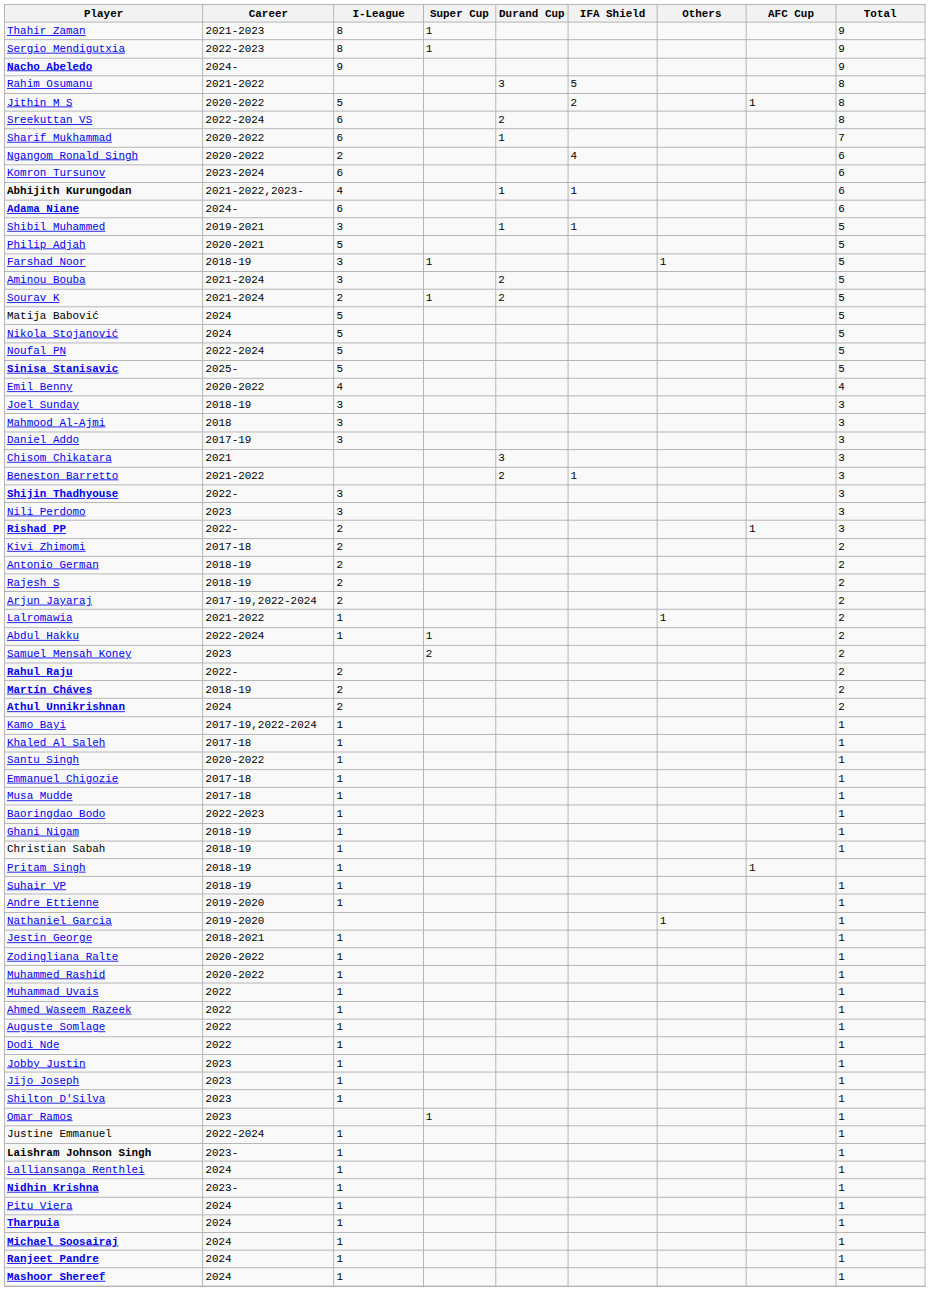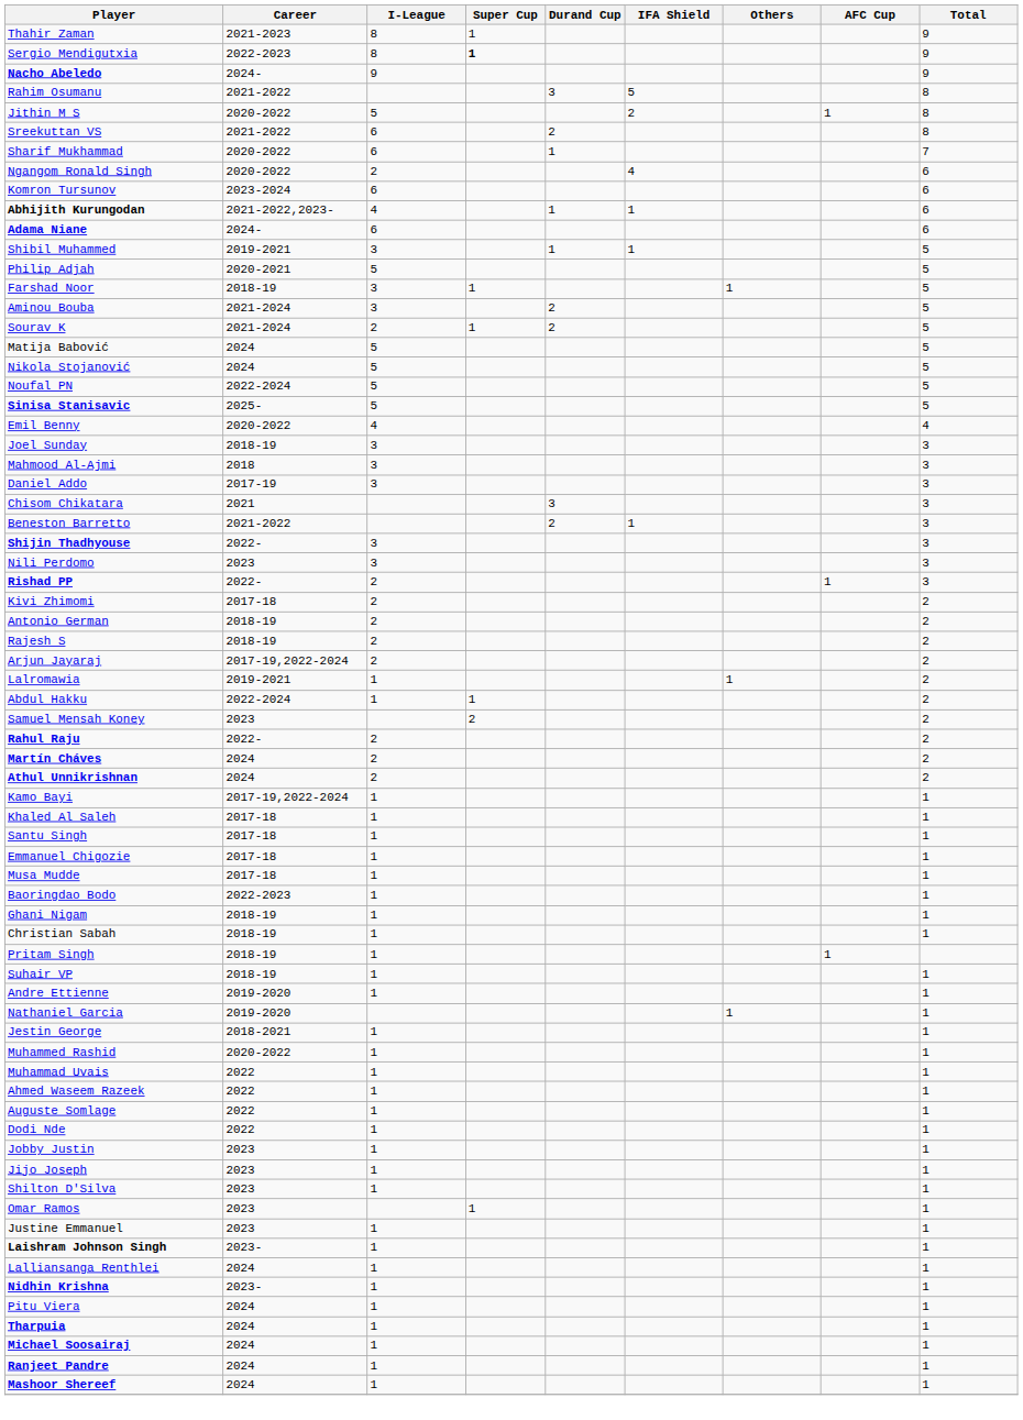Sergio Mendigutxia | Super Cup: normal -> bold
Sreekuttan VS | Career: 2022-2024 -> 2021-2022
Lalromawia | Career: 2021-2022 -> 2019-2021
Martín Cháves | Career: 2018-19 -> 2024
Santu Singh | Career: 2020-2022 -> 2017-18
- row: Zodingliana Ralte | 2020-2022 | 1 | 1
Justine Emmanuel | Career: 2022-2024 -> 2023
